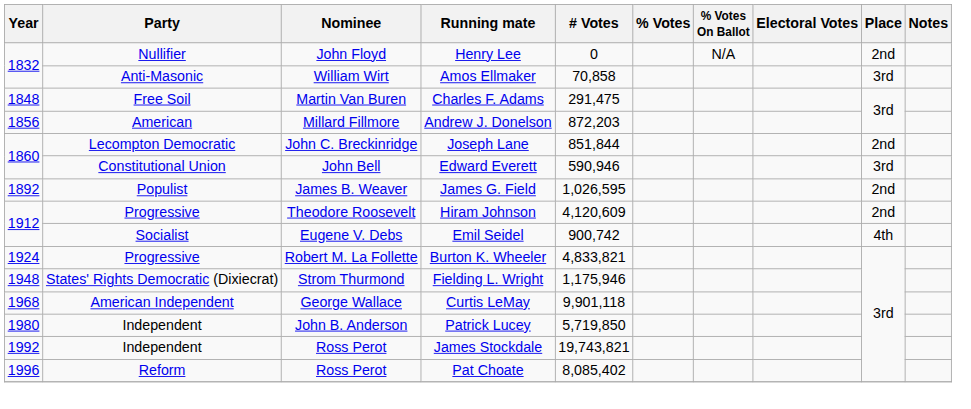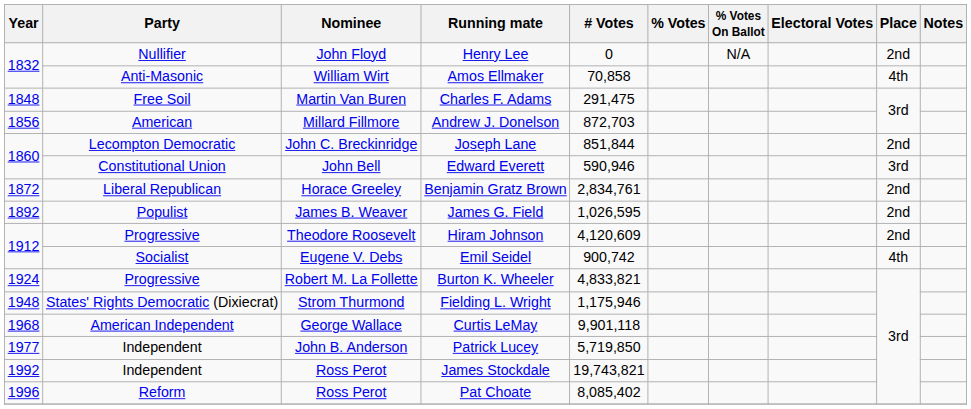Amos Ellmaker | Place: 3rd -> 4th
Andrew J. Donelson | # Votes: 872,203 -> 872,703
+ row: 1872 | Liberal Republican | Horace Greeley | Benjamin Gratz Brown | 2,834,761 | 2nd
Patrick Lucey | Year: 1980 -> 1977
